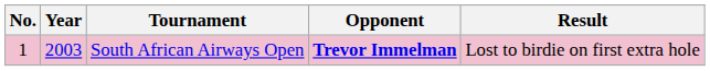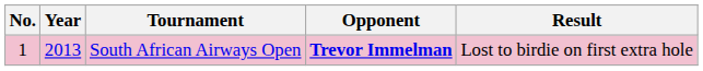South African Airways Open | Year: 2003 -> 2013
